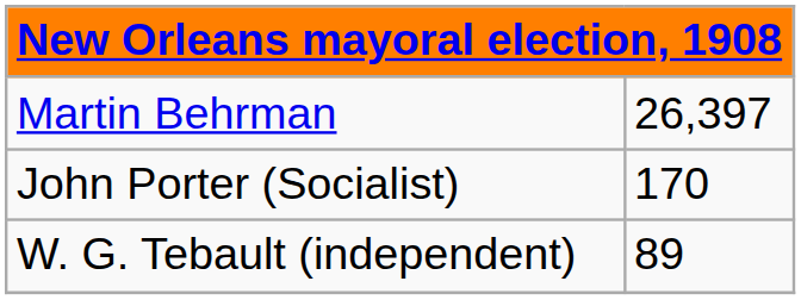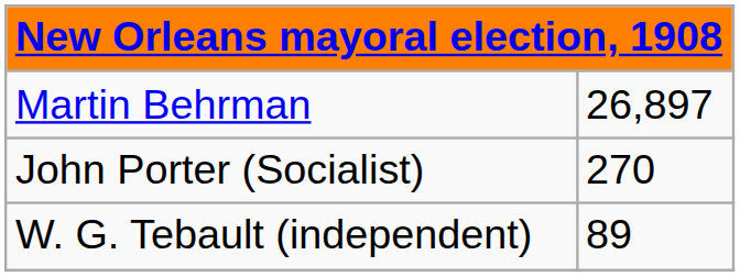Martin Behrman | column 2: 26,397 -> 26,897
John Porter (Socialist) | column 2: 170 -> 270
